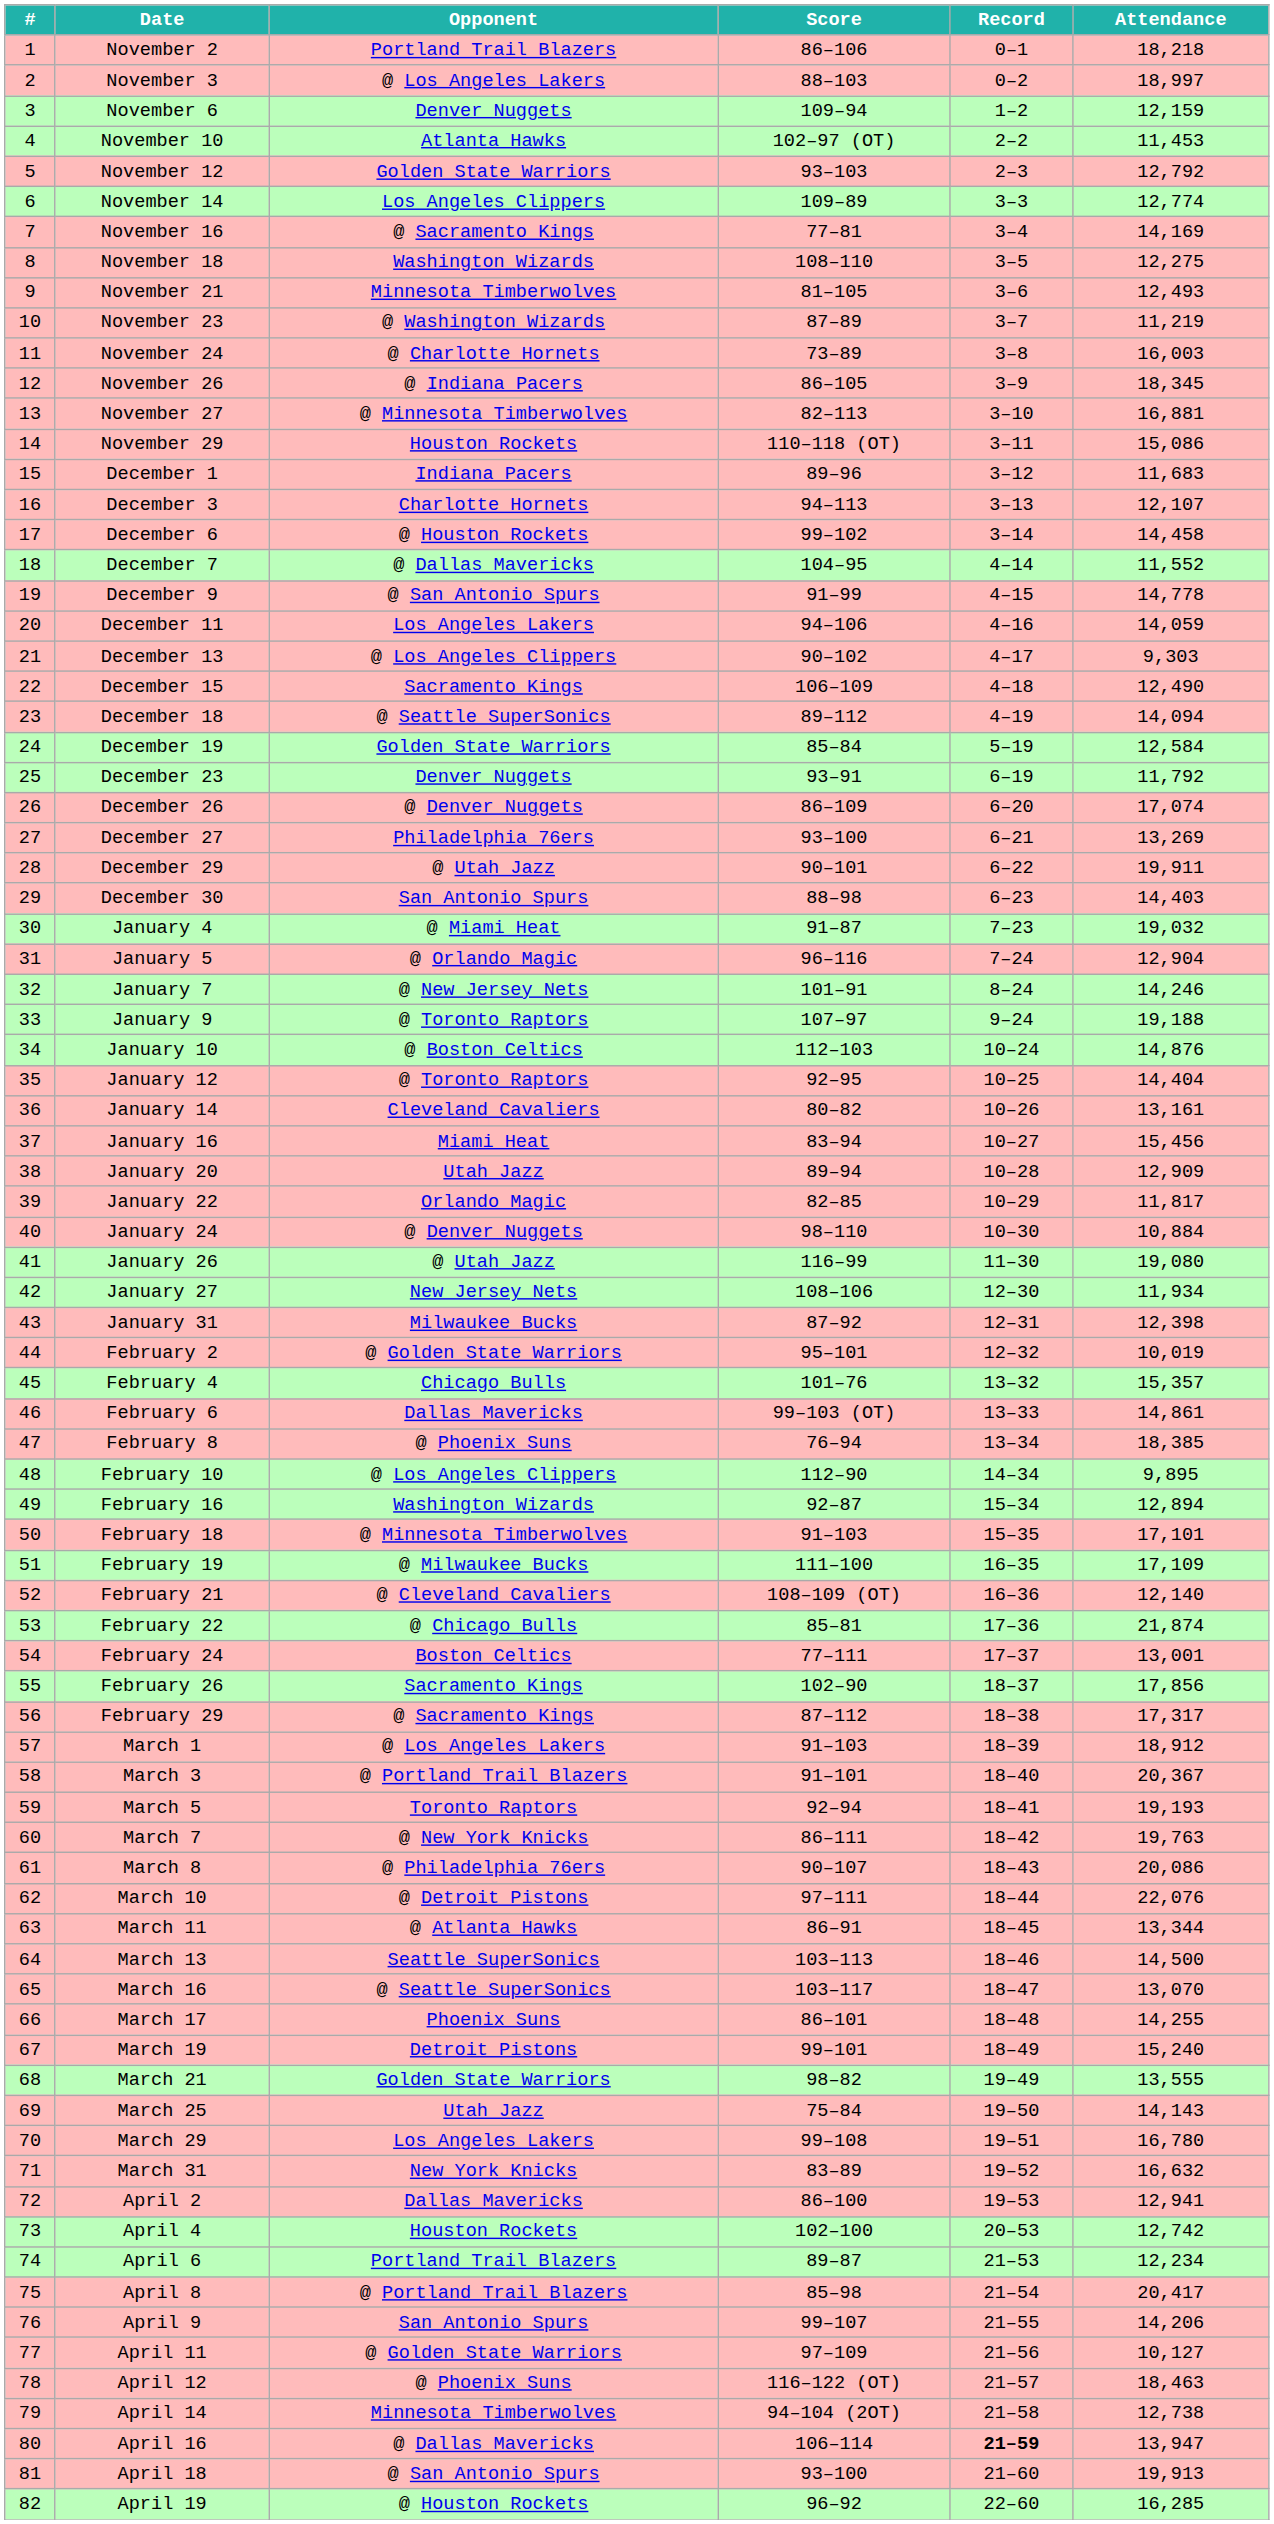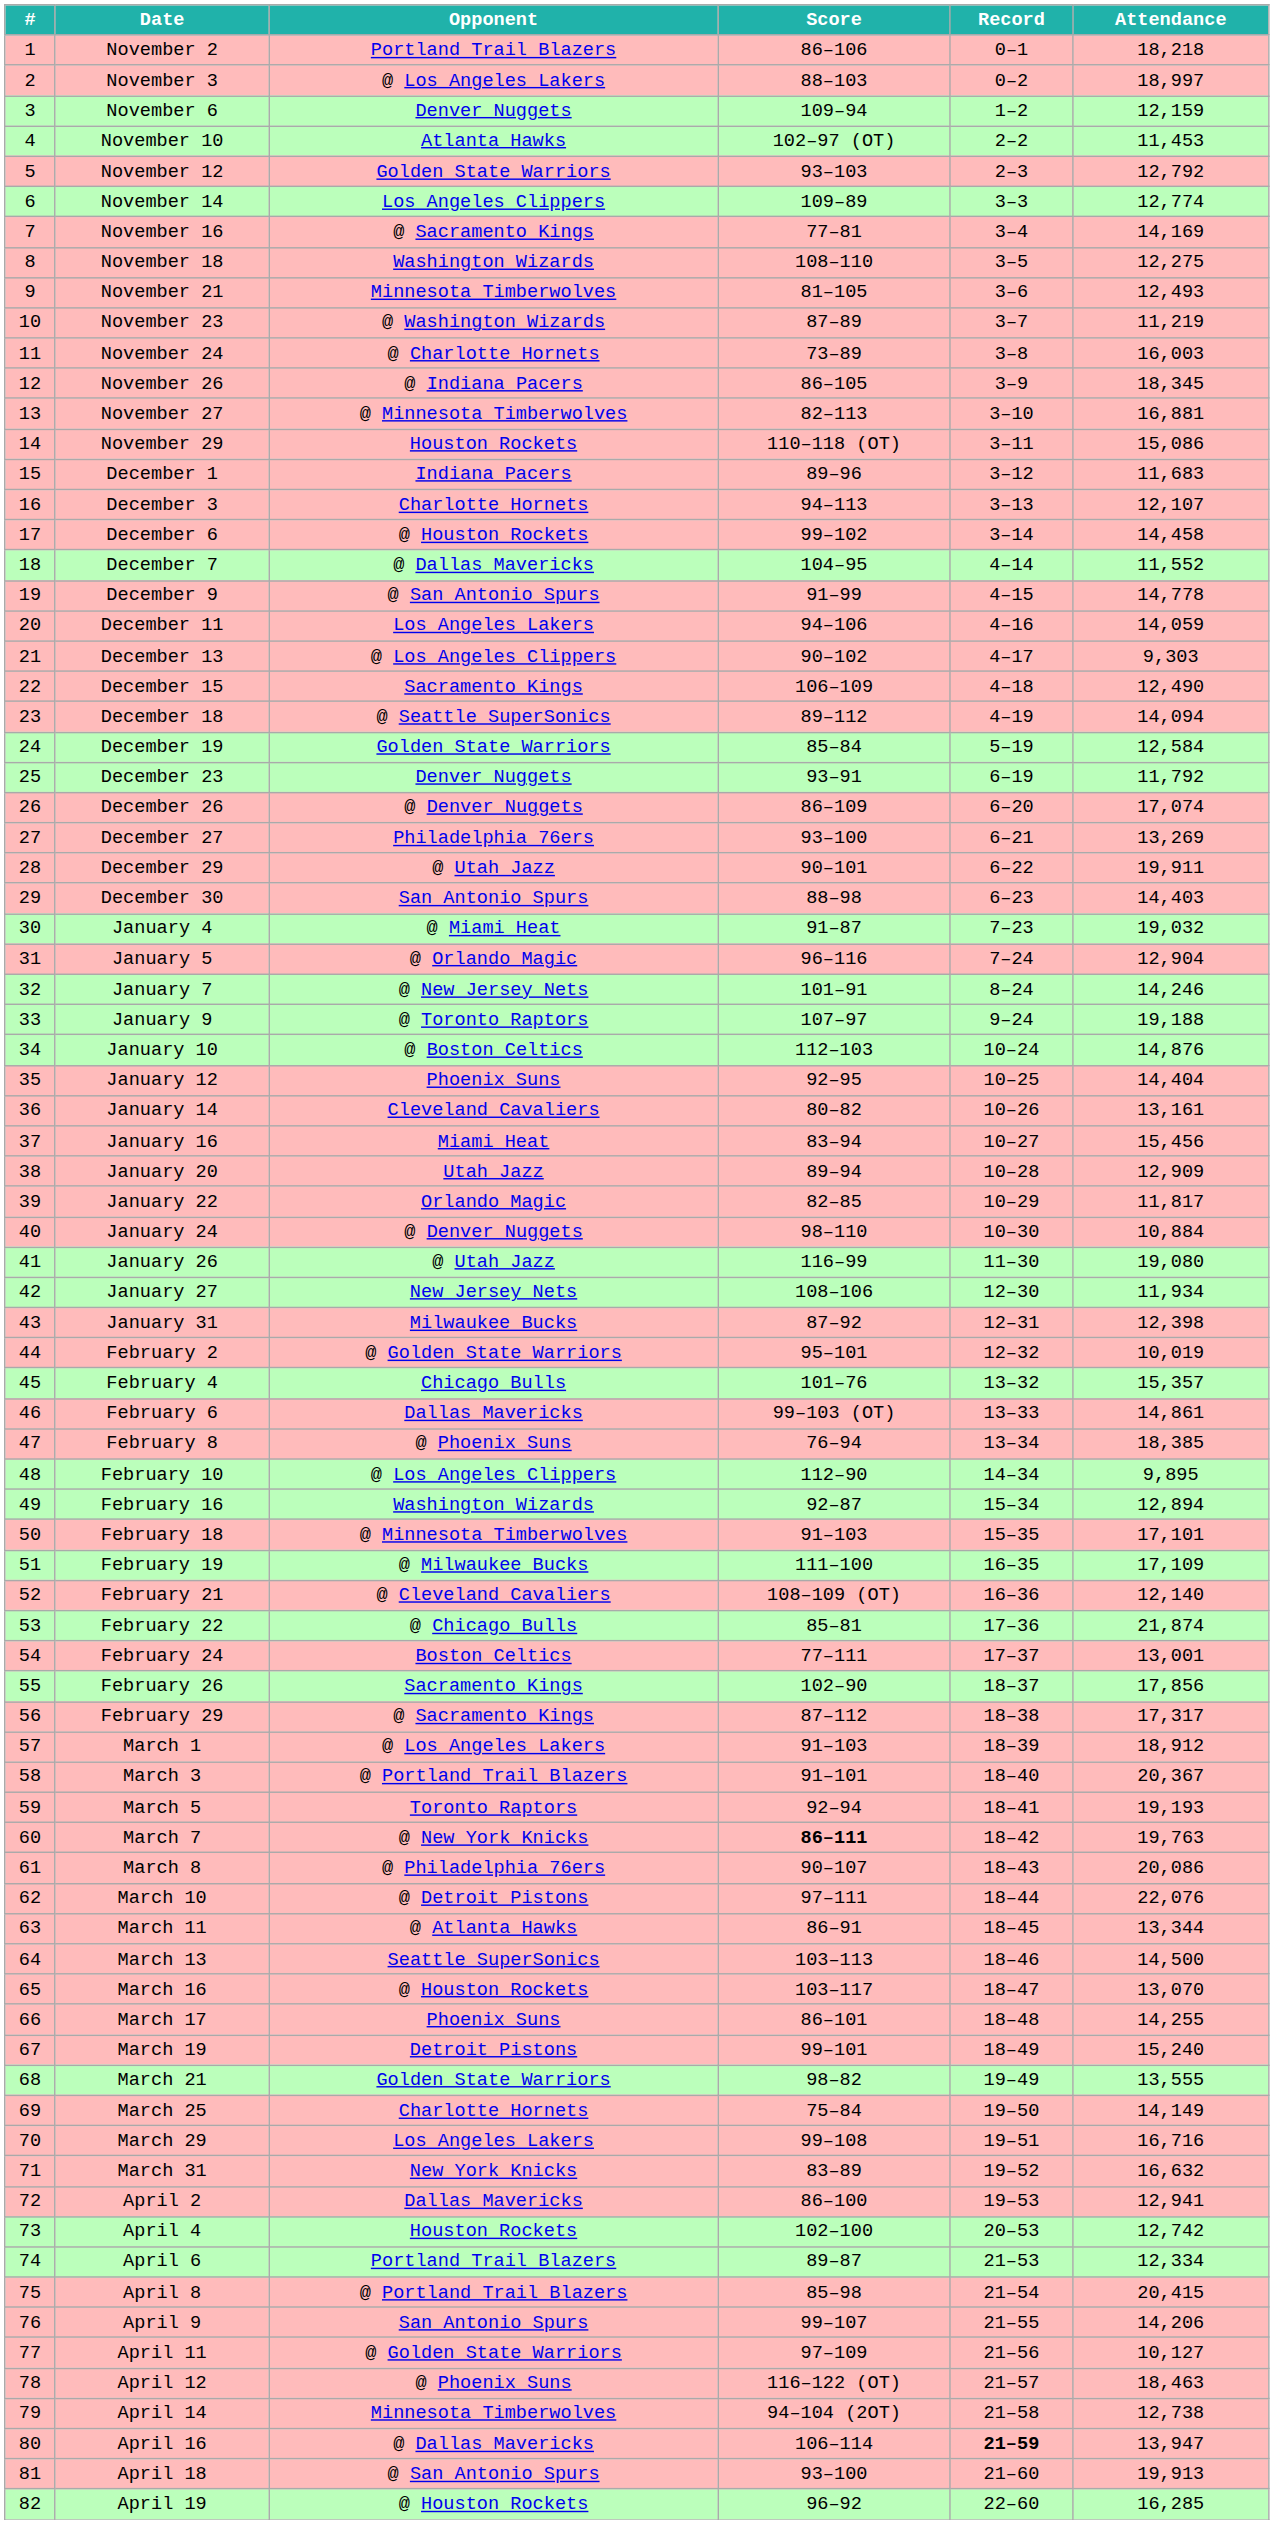January 12 | Opponent: @ Toronto Raptors -> Phoenix Suns
March 7 | Score: normal -> bold
March 16 | Opponent: @ Seattle SuperSonics -> @ Houston Rockets
March 25 | Opponent: Utah Jazz -> Charlotte Hornets
March 25 | Attendance: 14,143 -> 14,149
March 29 | Attendance: 16,780 -> 16,716
April 6 | Attendance: 12,234 -> 12,334
April 8 | Attendance: 20,417 -> 20,415
